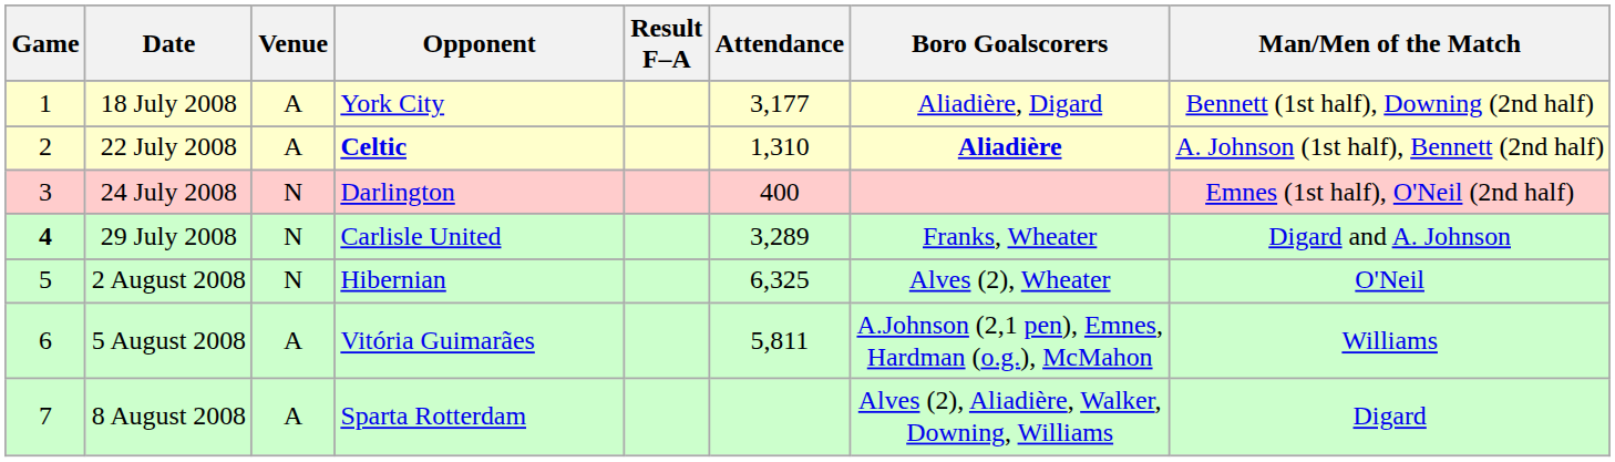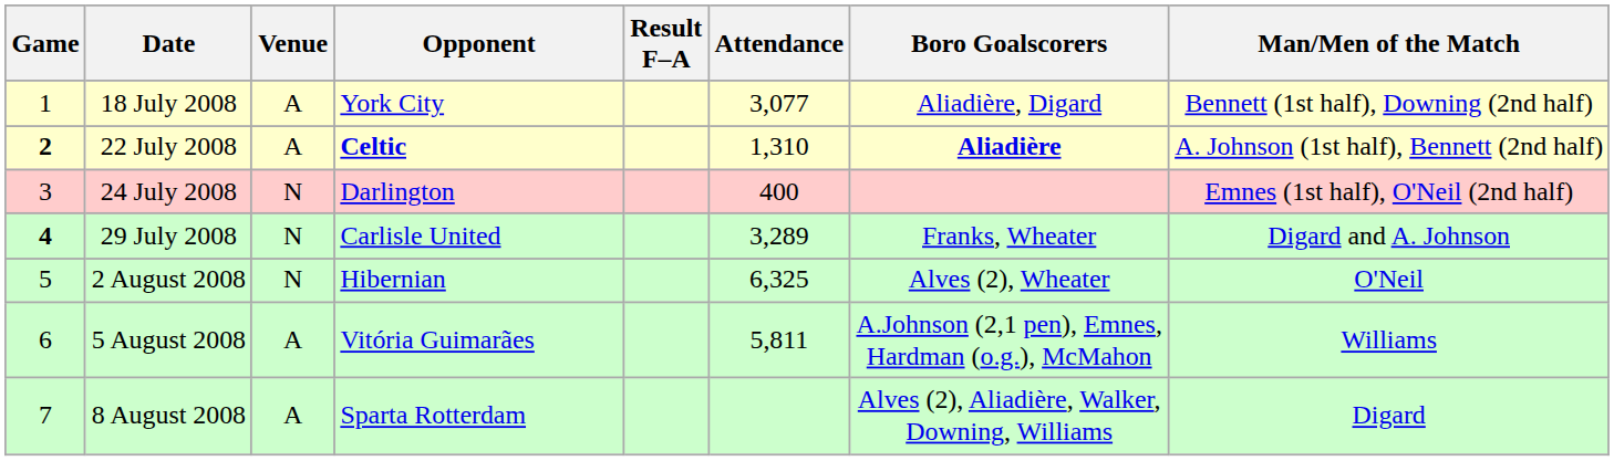18 July 2008 | Attendance: 3,177 -> 3,077
22 July 2008 | Game: normal -> bold
